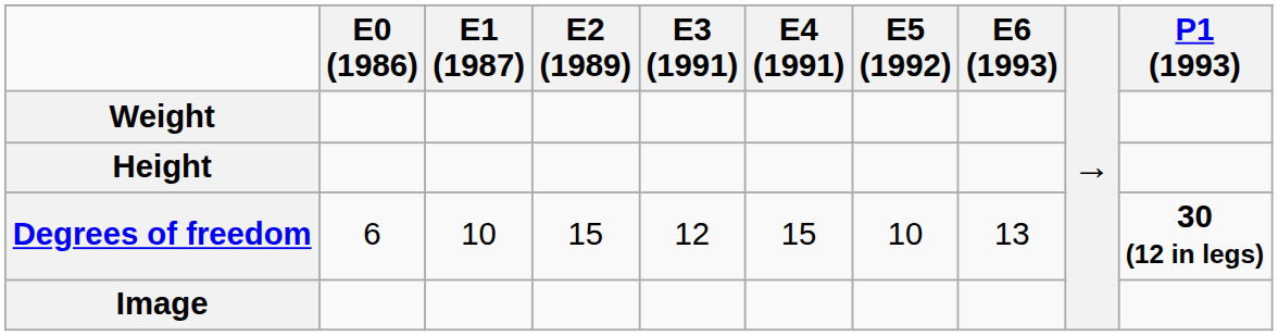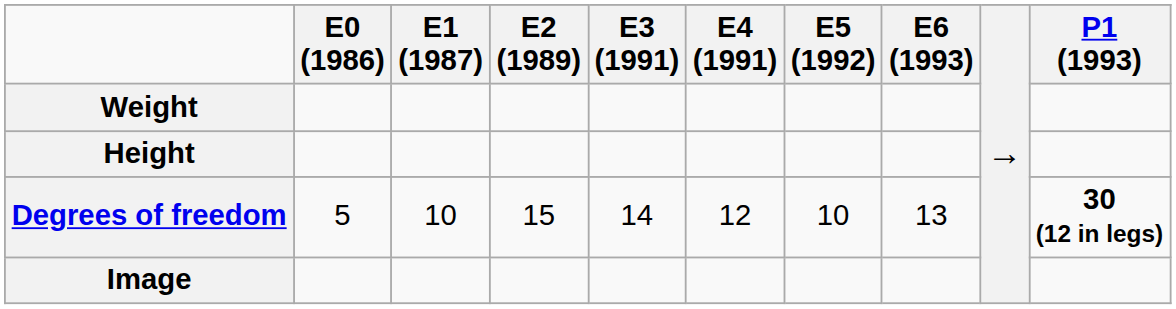Degrees of freedom | E0 (1986): 6 -> 5
Degrees of freedom | E3 (1991): 12 -> 14
Degrees of freedom | E4 (1991): 15 -> 12
